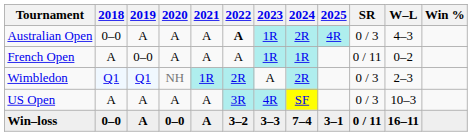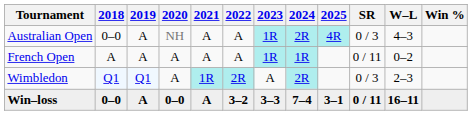Australian Open | 2020: A -> NH
Australian Open | 2022: bold -> normal
French Open | 2019: 0–0 -> A
Wimbledon | 2020: NH -> A
- row: US Open | A | A | A | A | 3R | 4R | SF | 0 / 3 | 10–3
